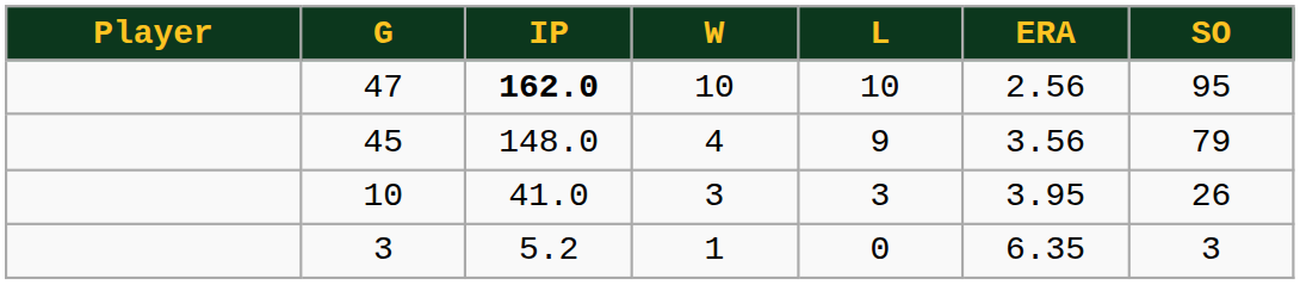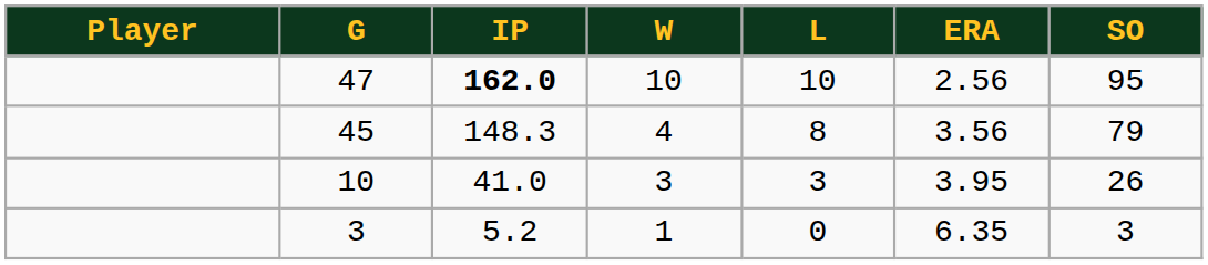45 | IP: 148.0 -> 148.3
45 | L: 9 -> 8
